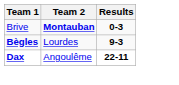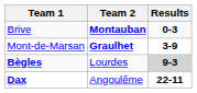+ row: Mont-de-Marsan | Graulhet | 3-9
Bègles | Results: no background -> lightgrey background
